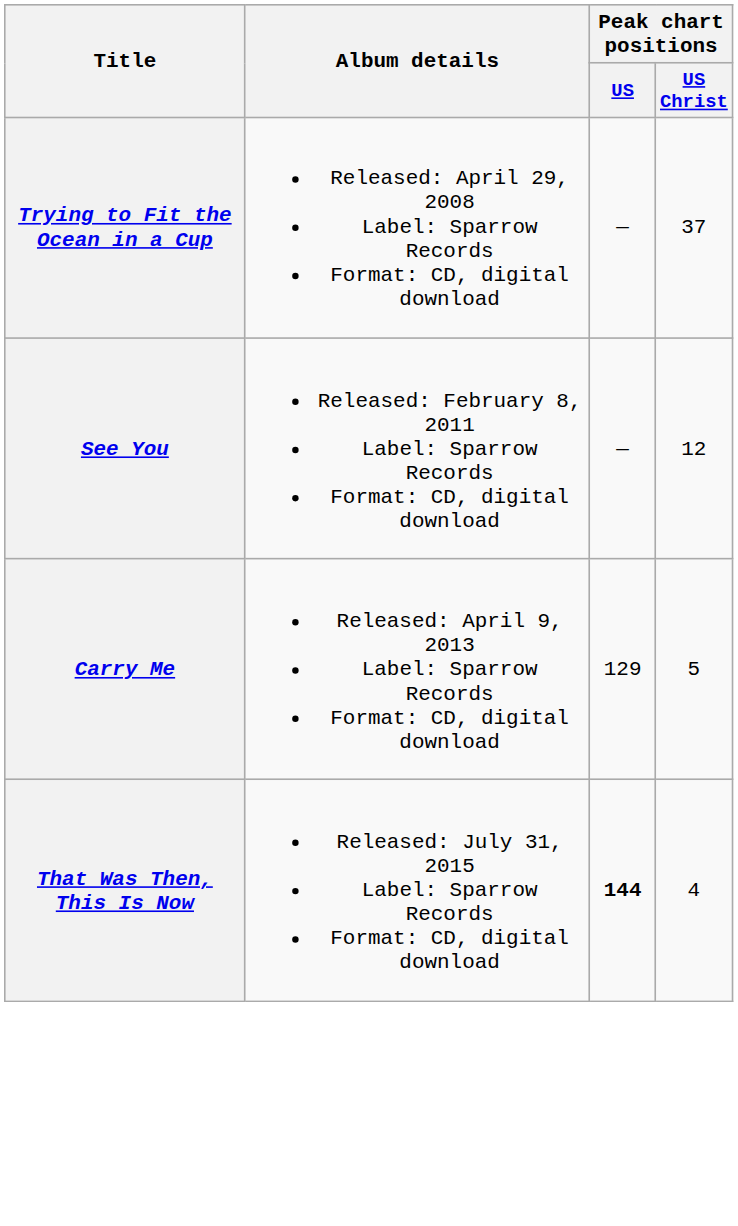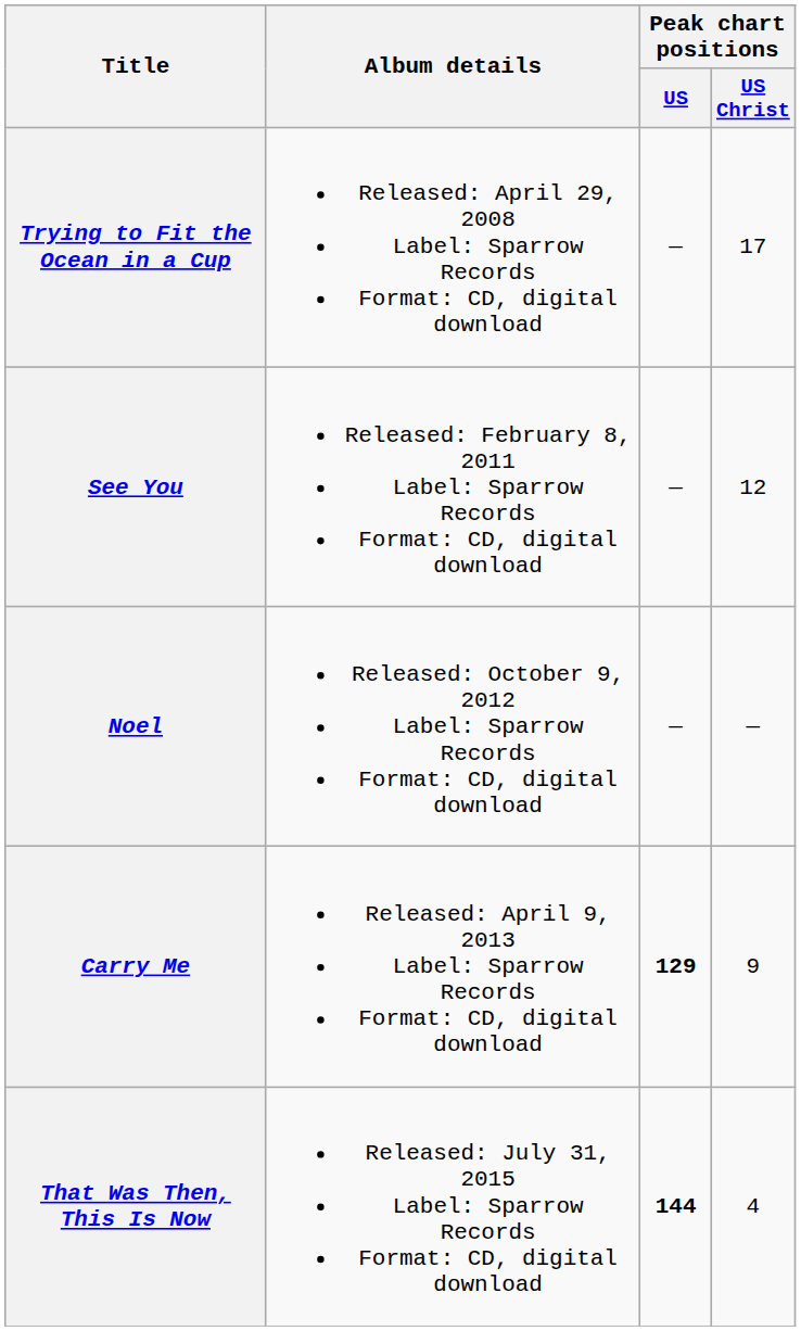Trying to Fit the Ocean in a Cup | Peak chart positions / US Christ: 37 -> 17
+ row: Noel | Released: October 9, 2012 Label: Sparrow Records Format: CD, digital download | — | —
Carry Me | Peak chart positions / US: normal -> bold
Carry Me | Peak chart positions / US Christ: 5 -> 9
